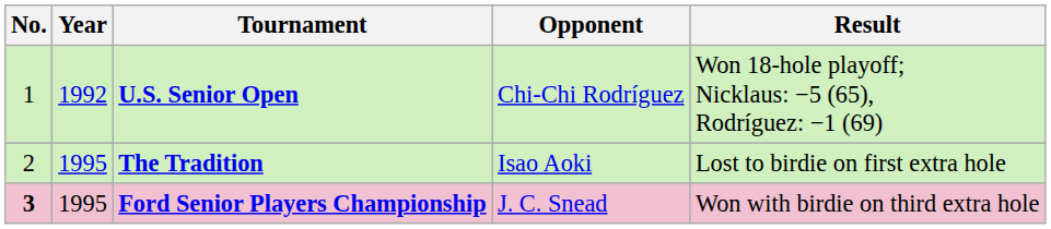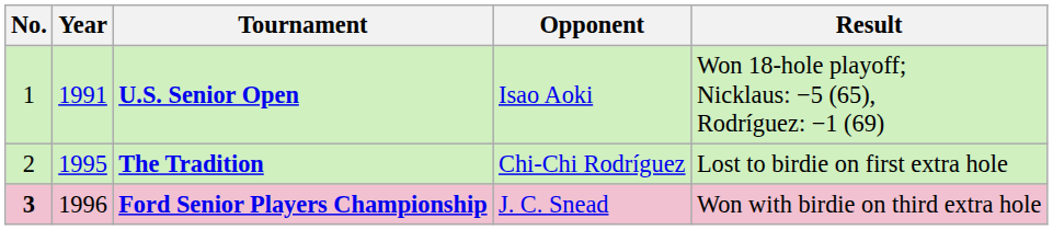U.S. Senior Open | Year: 1992 -> 1991
U.S. Senior Open | Opponent: Chi-Chi Rodríguez -> Isao Aoki
The Tradition | Opponent: Isao Aoki -> Chi-Chi Rodríguez
Ford Senior Players Championship | Year: 1995 -> 1996
